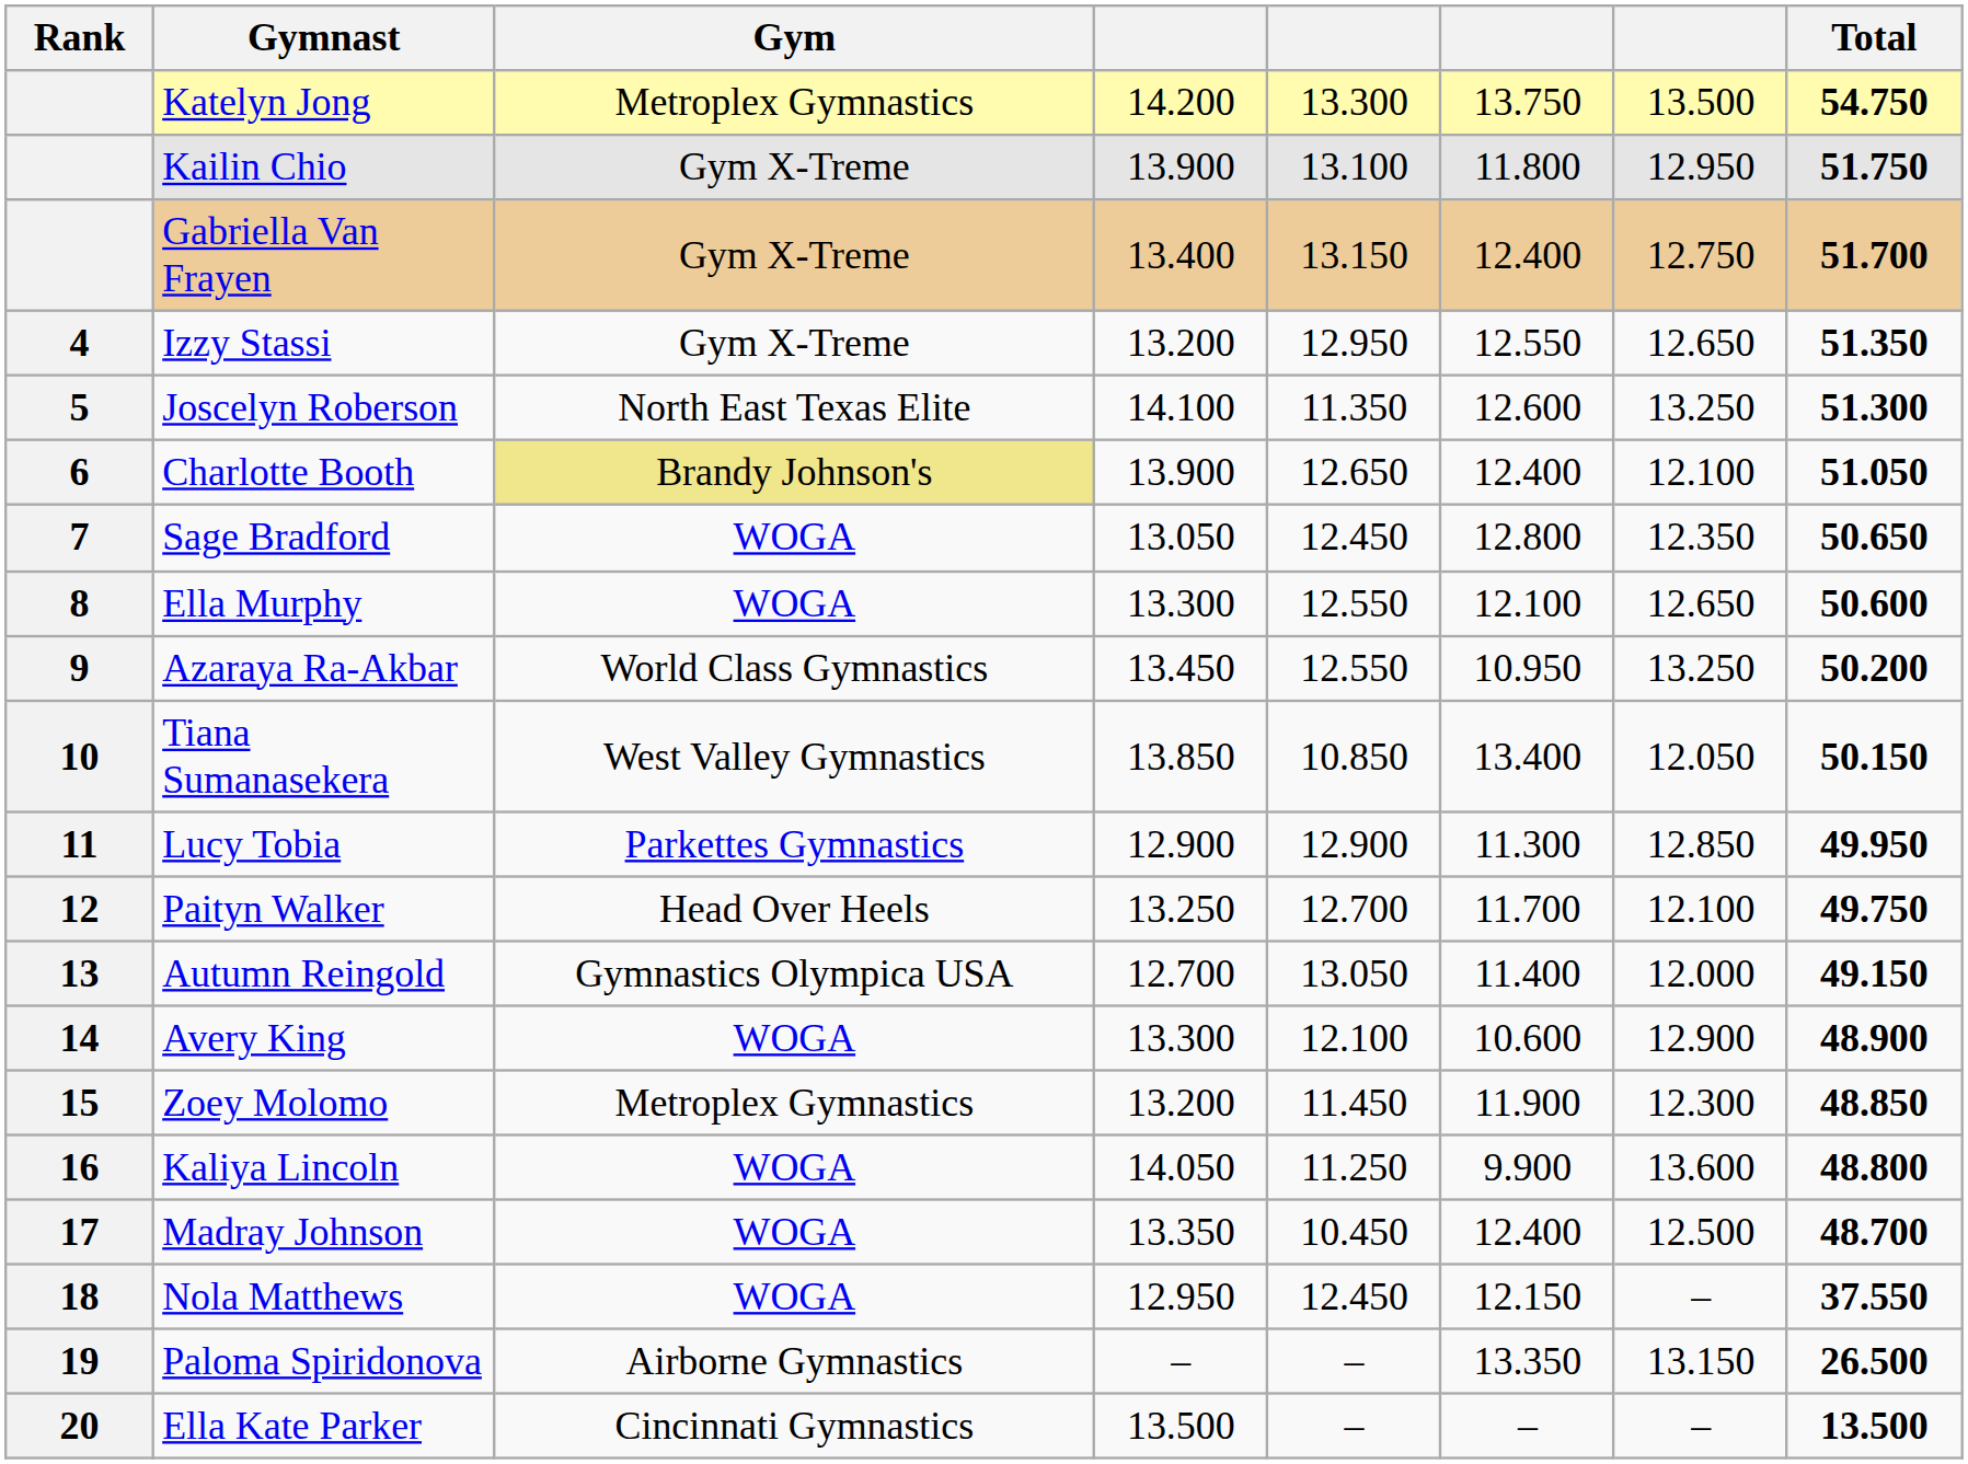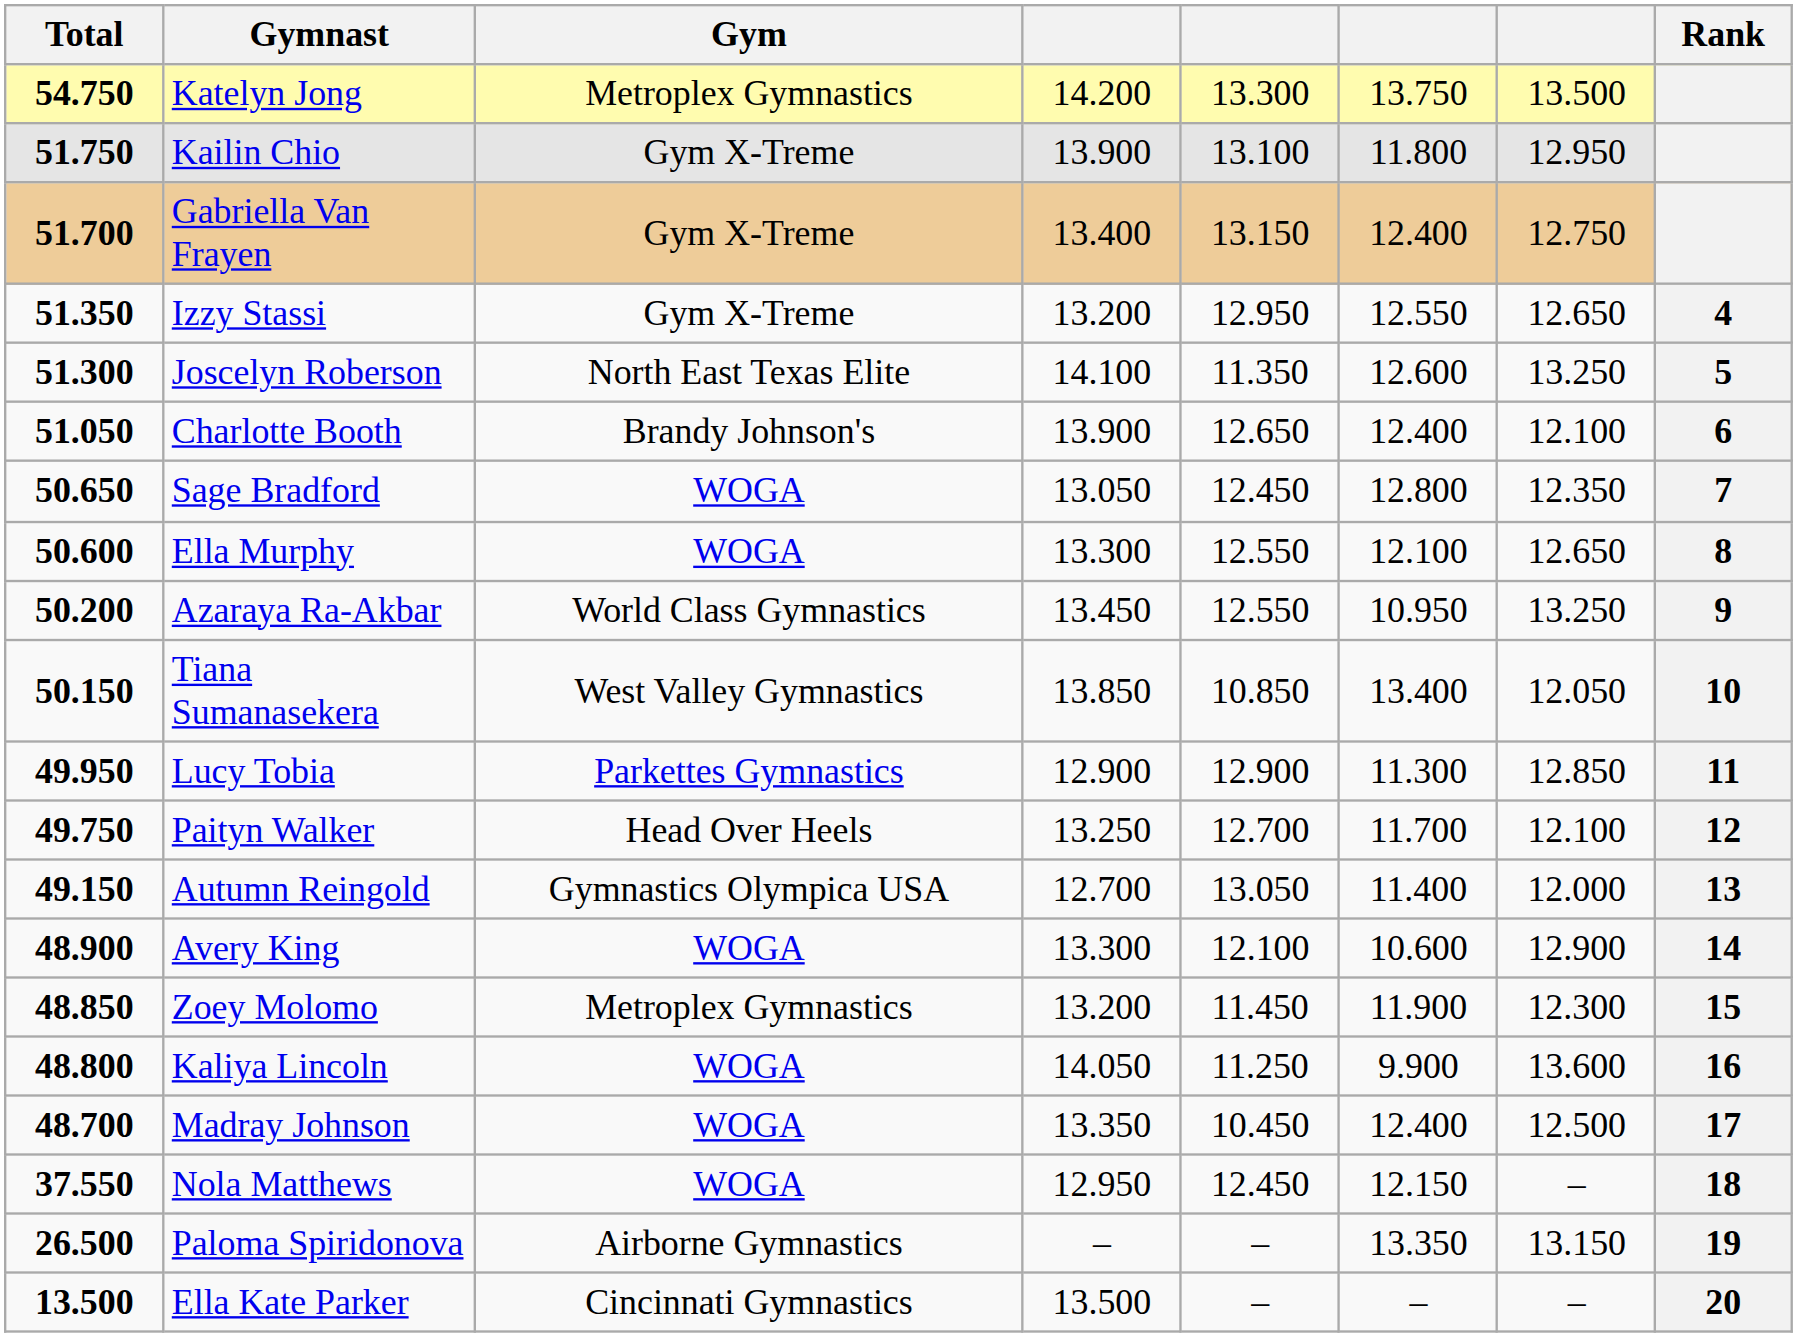columns swapped: Rank <-> Total
Charlotte Booth | Gym: khaki background -> no background
